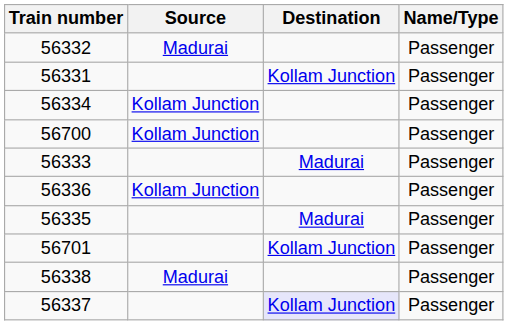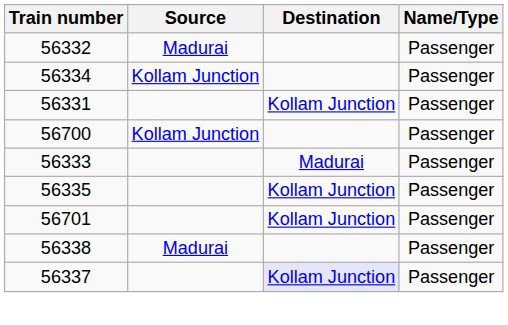rows swapped: 56331 <-> 56334
- row: 56336 | Kollam Junction | Passenger
56335 | Destination: Madurai -> Kollam Junction
